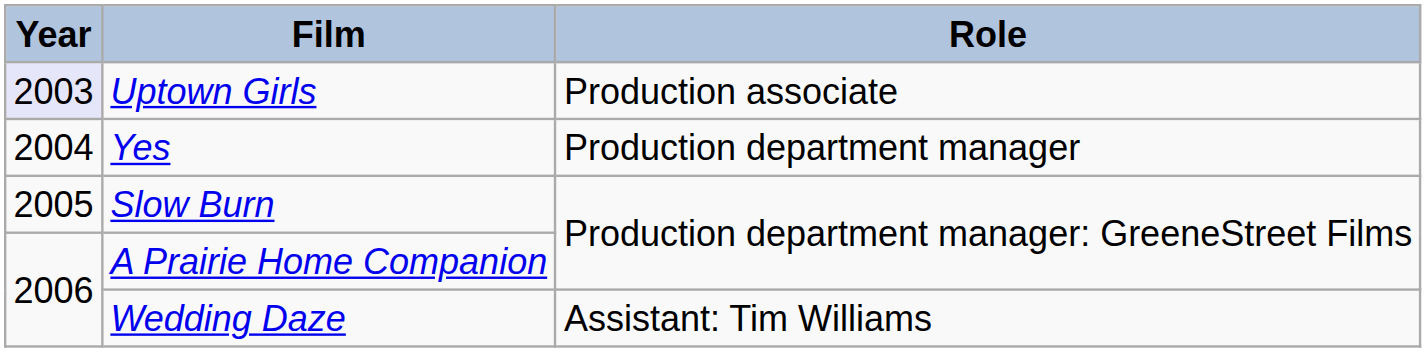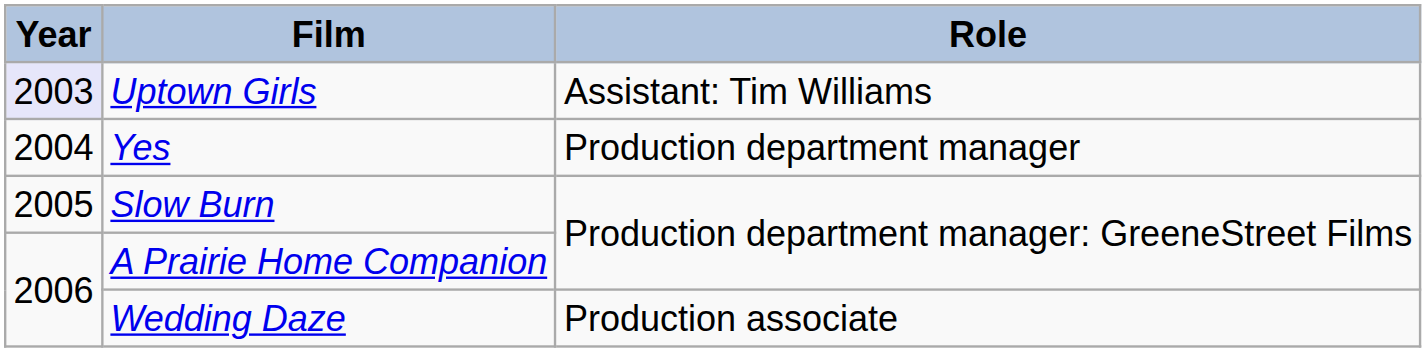Uptown Girls | Role: Production associate -> Assistant: Tim Williams
Wedding Daze | Role: Assistant: Tim Williams -> Production associate
